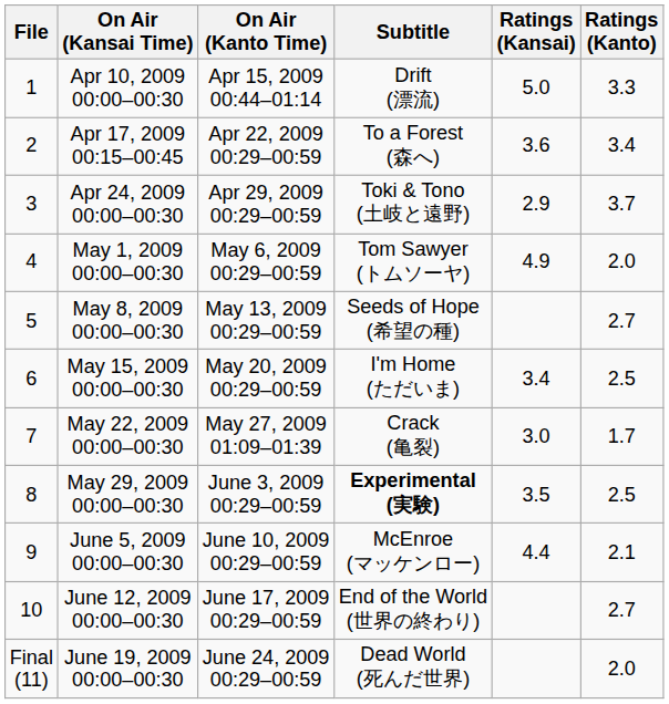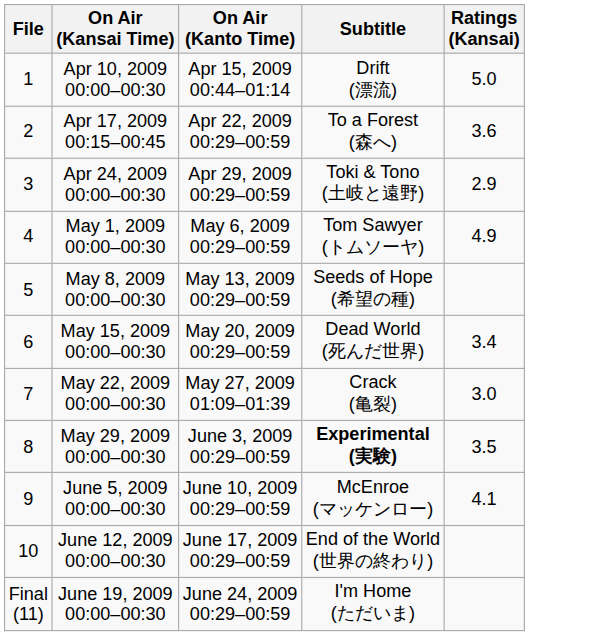- column: Ratings (Kanto) | 3.3 | 3.4 | 3.7 | 2.0 | 2.7 | 2.5 | 1.7 | 2.5 | 2.1 | 2.7 | 2.0
May 15, 2009 00:00–00:30 | Subtitle: I'm Home (ただいま) -> Dead World (死んだ世界)
June 5, 2009 00:00–00:30 | Ratings (Kansai): 4.4 -> 4.1
June 19, 2009 00:00–00:30 | Subtitle: Dead World (死んだ世界) -> I'm Home (ただいま)
